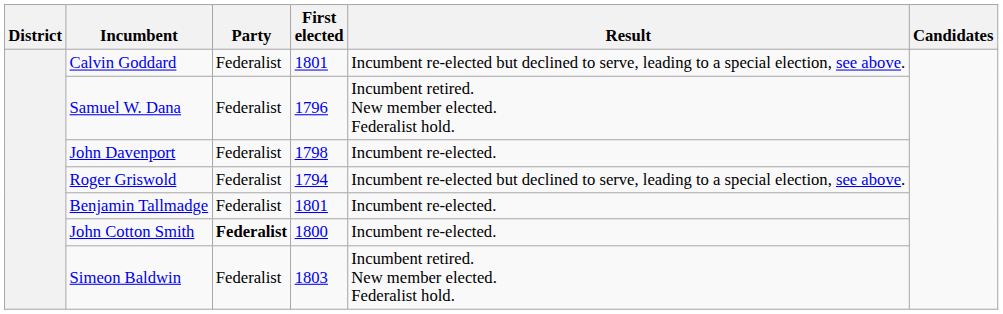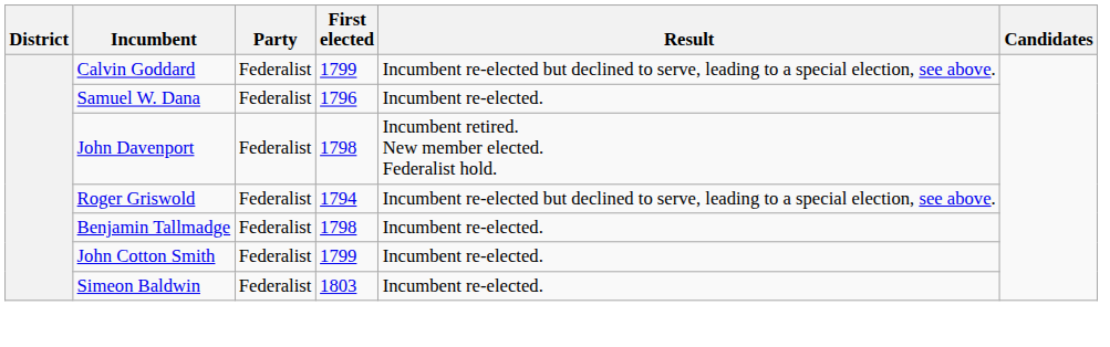Calvin Goddard | First elected: 1801 -> 1799
Samuel W. Dana | Result: Incumbent retired. New member elected. Federalist hold. -> Incumbent re-elected.
John Davenport | Result: Incumbent re-elected. -> Incumbent retired. New member elected. Federalist hold.
Benjamin Tallmadge | First elected: 1801 -> 1798
John Cotton Smith | Party: bold -> normal
John Cotton Smith | First elected: 1800 -> 1799
Simeon Baldwin | Result: Incumbent retired. New member elected. Federalist hold. -> Incumbent re-elected.
